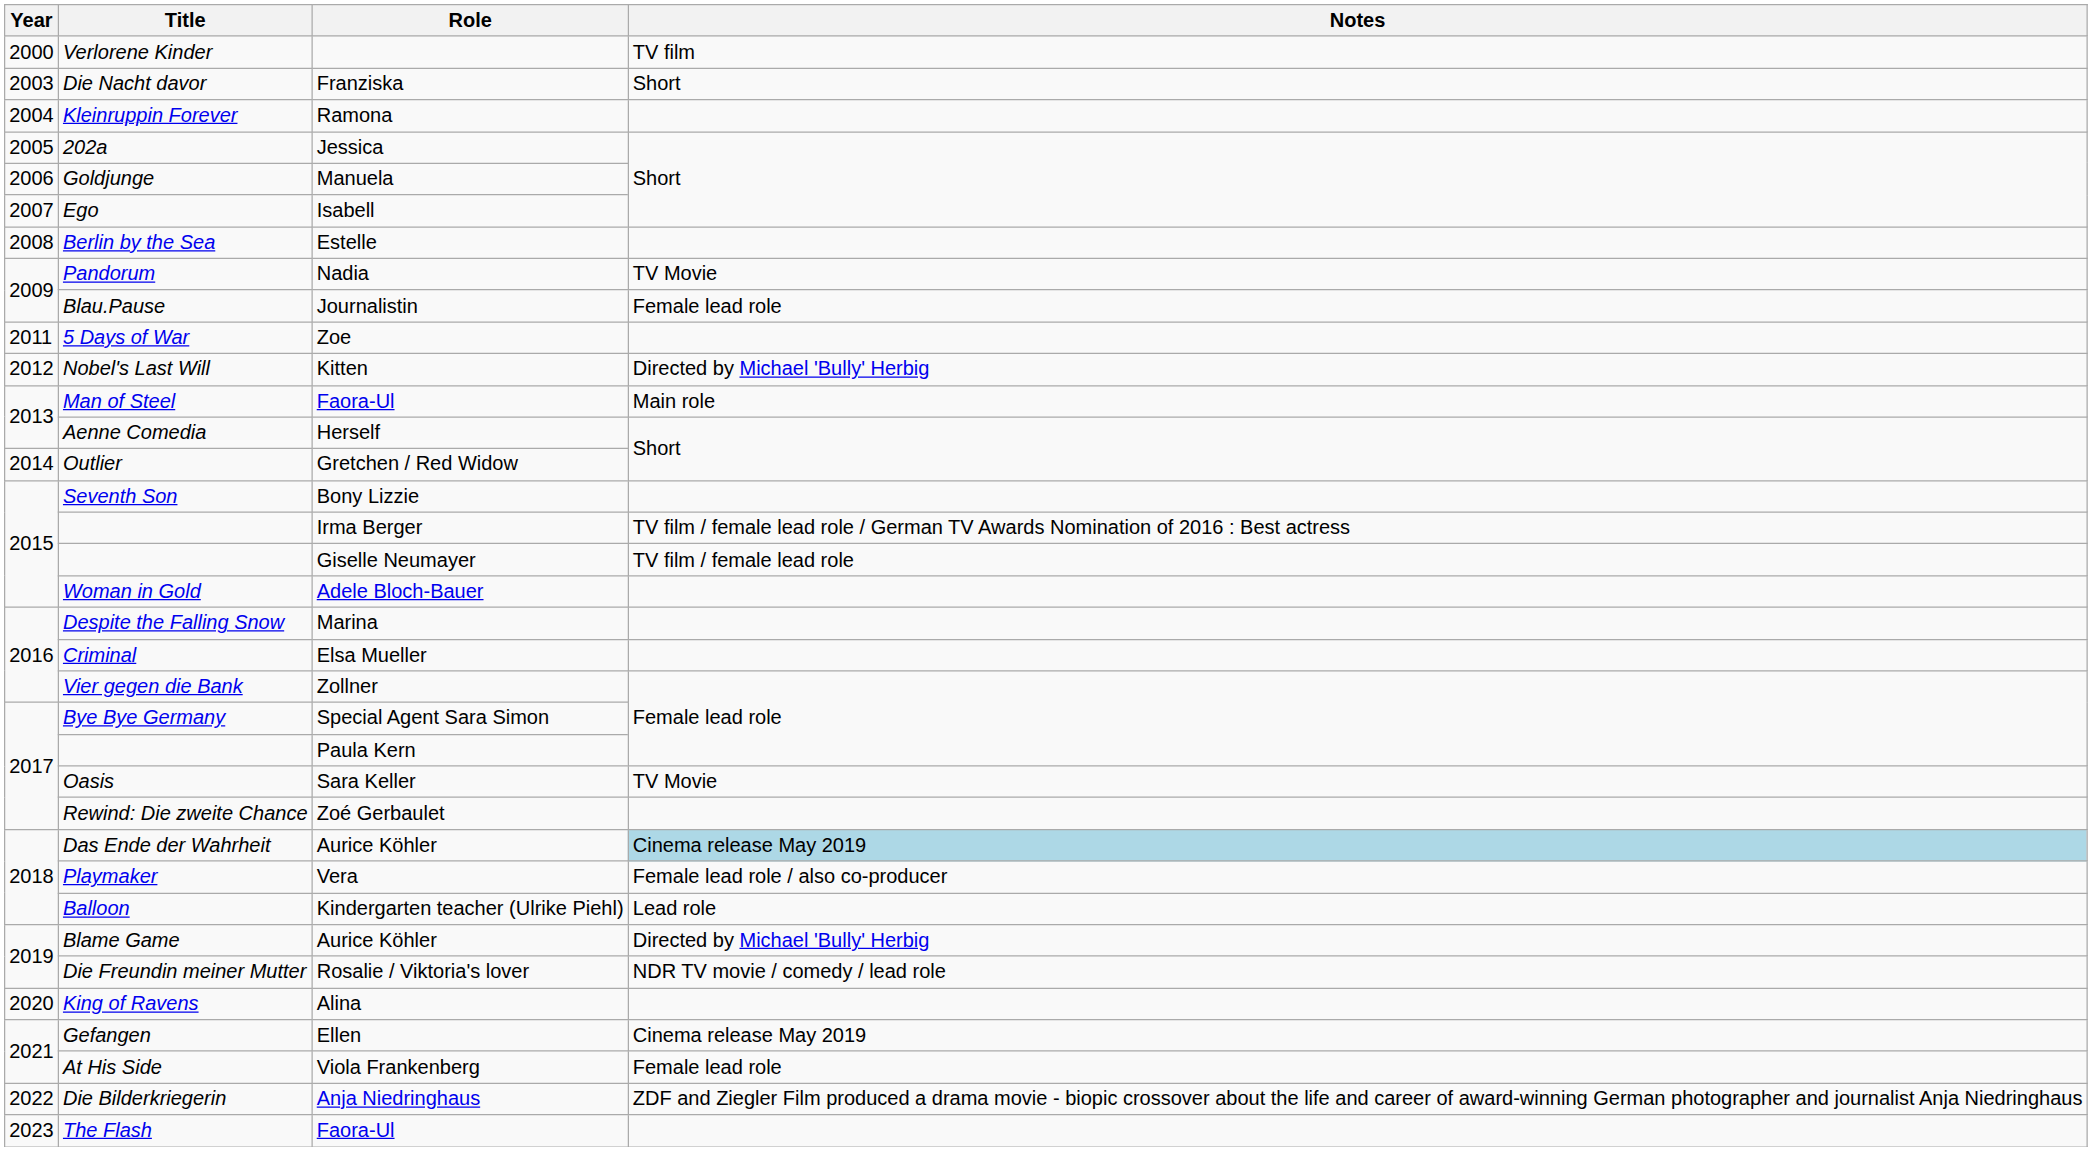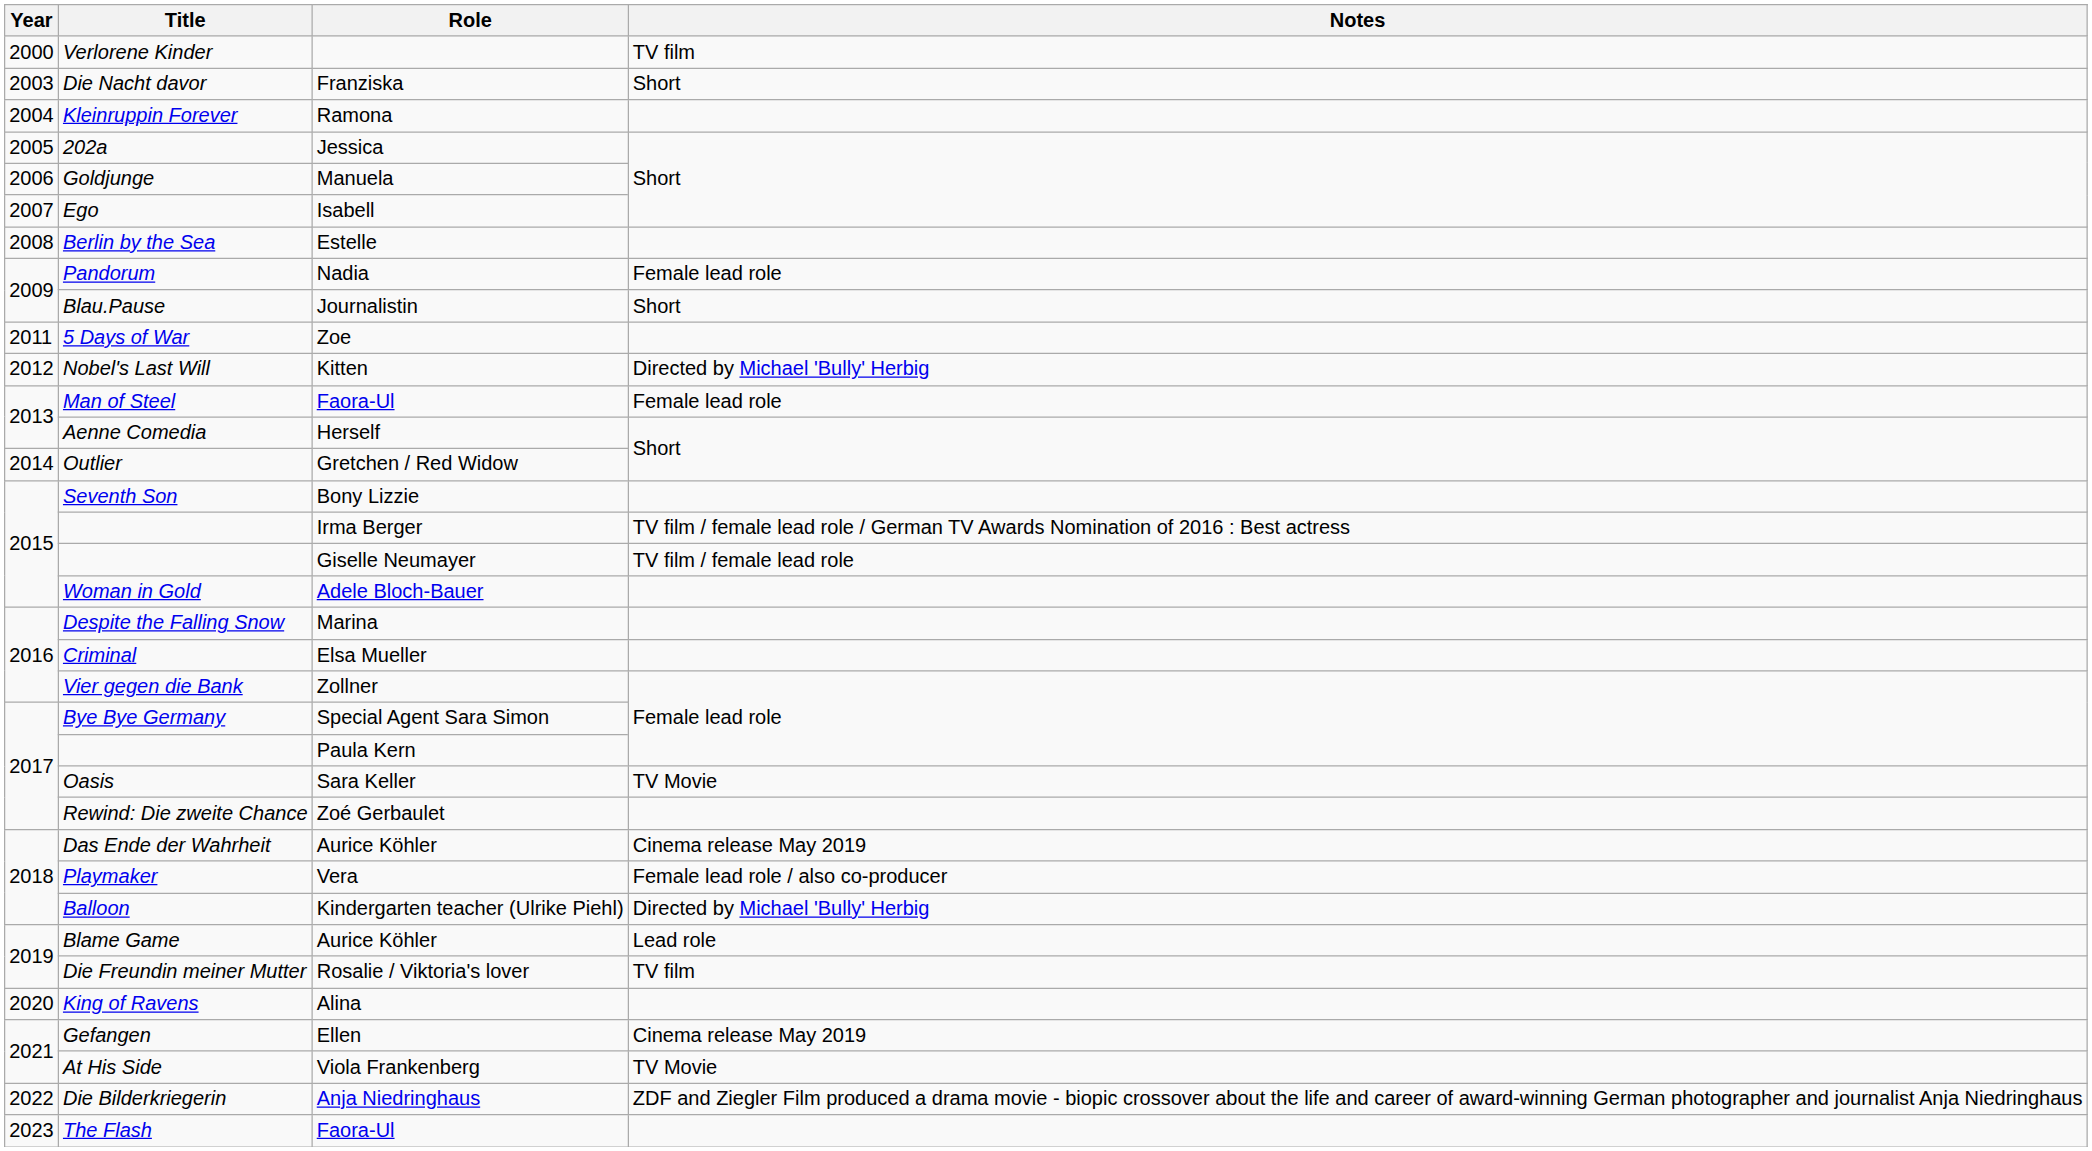Pandorum | Notes: TV Movie -> Female lead role
Blau.Pause | Notes: Female lead role -> Short
Man of Steel | Notes: Main role -> Female lead role
Das Ende der Wahrheit | Notes: lightblue background -> no background
Balloon | Notes: Lead role -> Directed by Michael 'Bully' Herbig
Blame Game | Notes: Directed by Michael 'Bully' Herbig -> Lead role
Die Freundin meiner Mutter | Notes: NDR TV movie / comedy / lead role -> TV film
At His Side | Notes: Female lead role -> TV Movie
